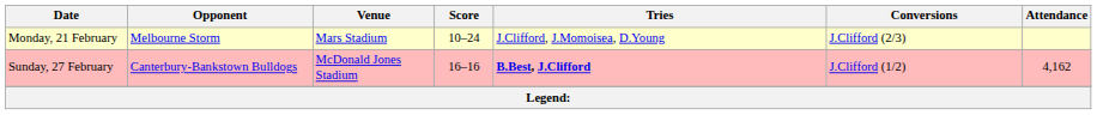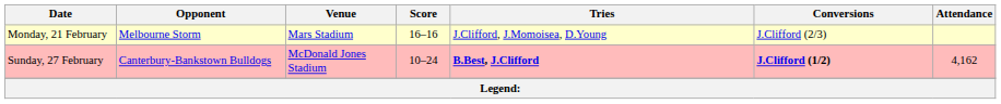Monday, 21 February | Score: 10–24 -> 16–16
Sunday, 27 February | Score: 16–16 -> 10–24
Sunday, 27 February | Conversions: normal -> bold
